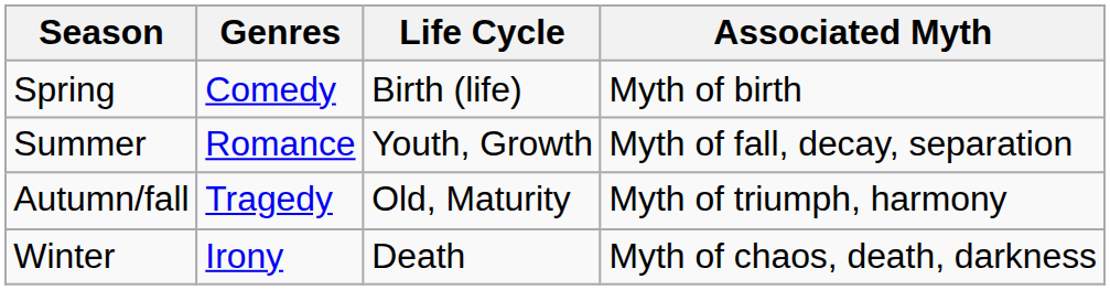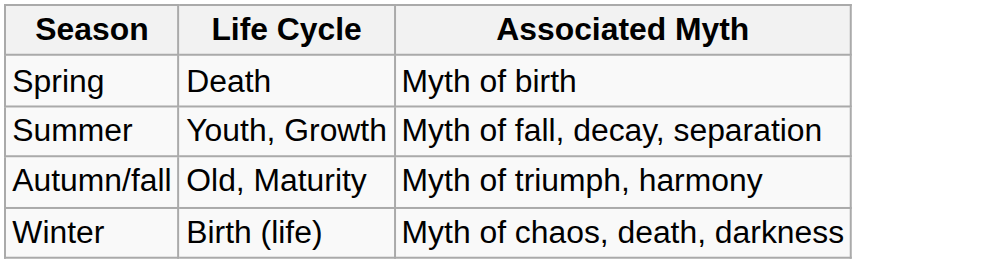- column: Genres | Comedy | Romance | Tragedy | Irony
Spring | Life Cycle: Birth (life) -> Death
Winter | Life Cycle: Death -> Birth (life)
